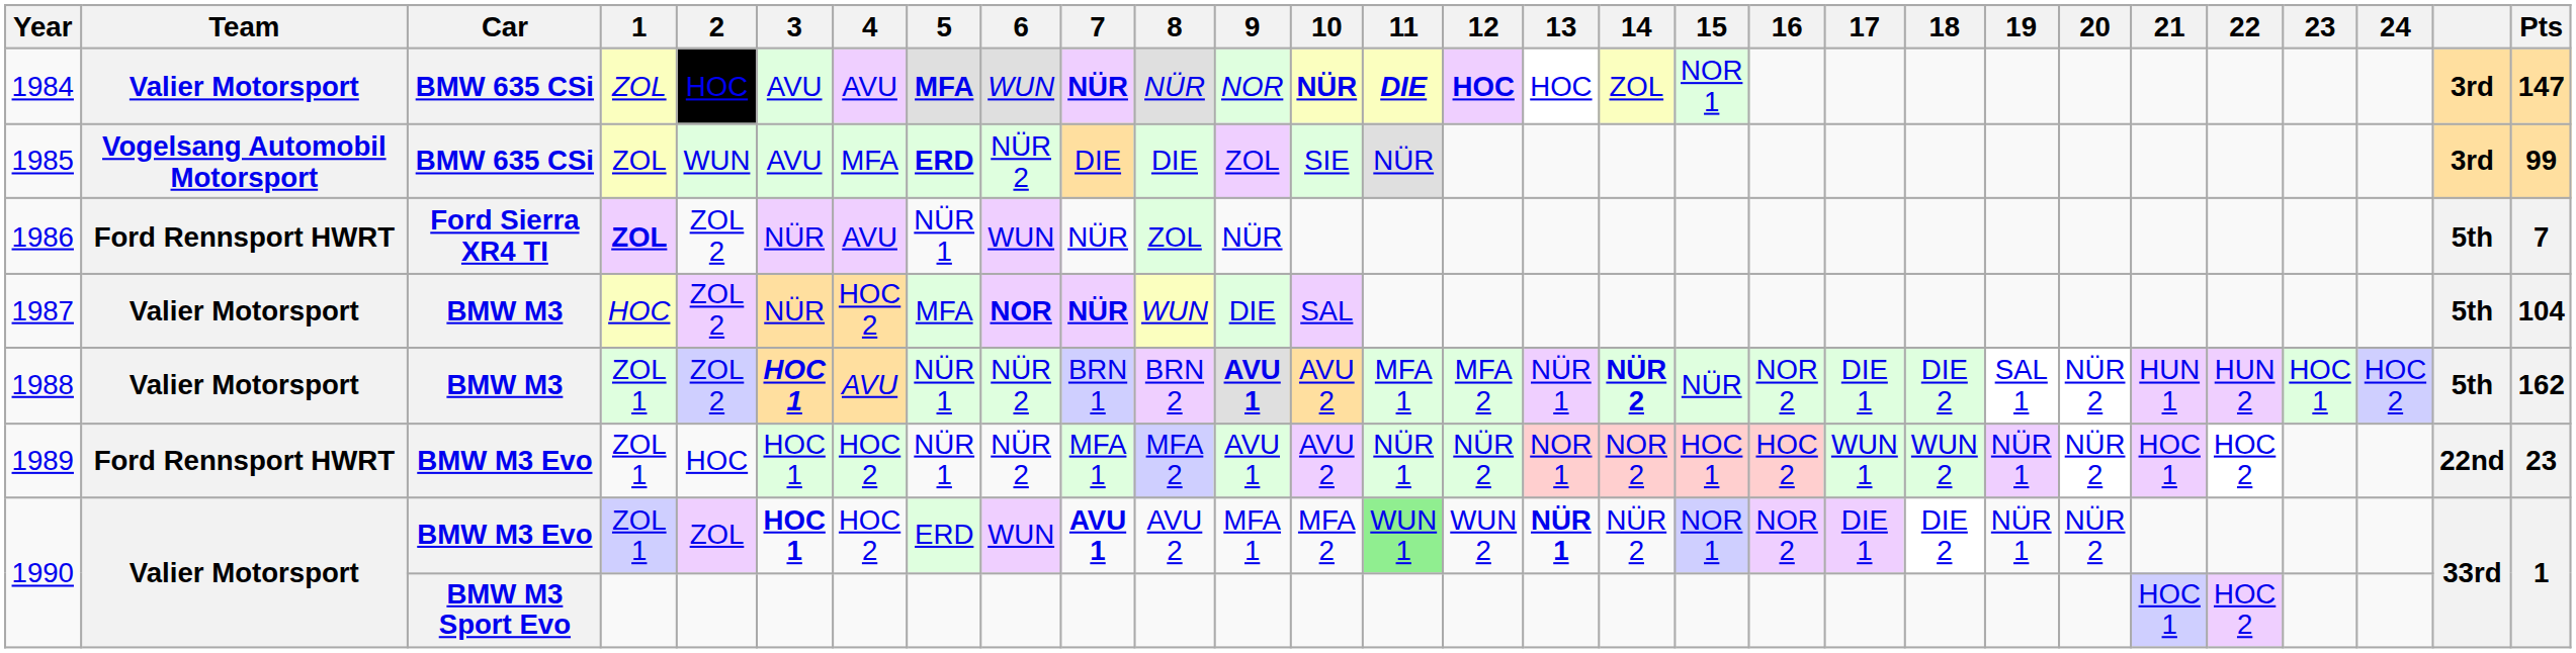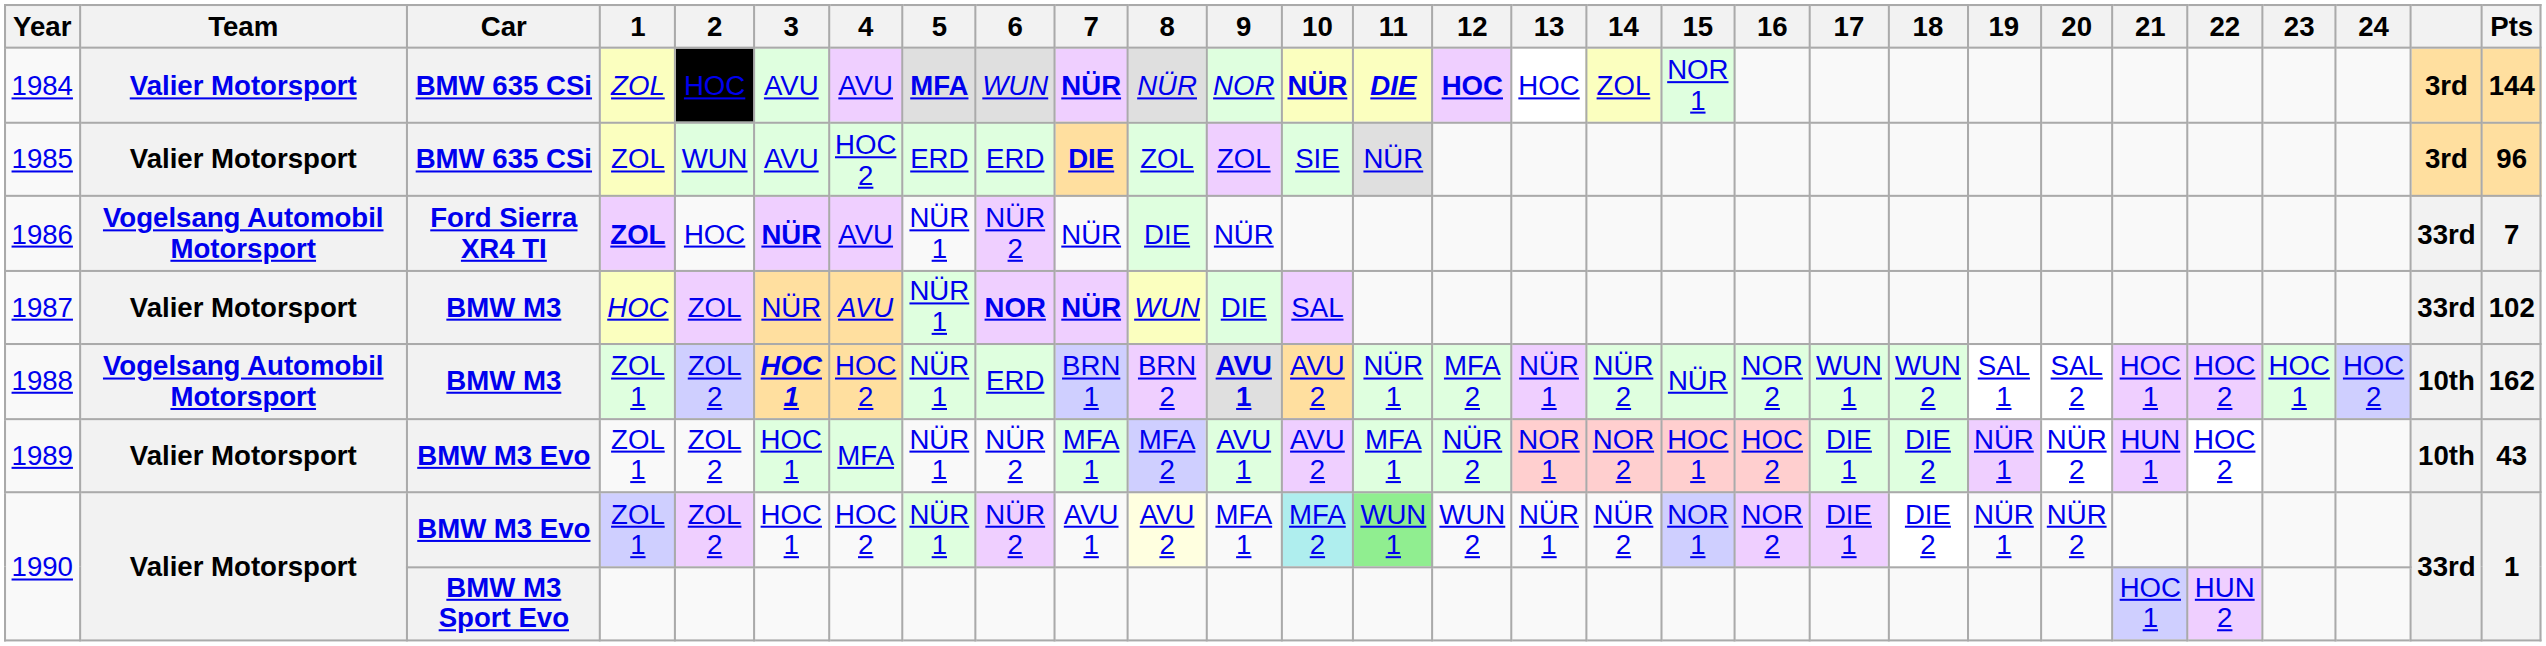1984 | Pts: 147 -> 144
1985 | Team: Vogelsang Automobil Motorsport -> Valier Motorsport
1985 | 4: MFA -> HOC 2
1985 | 5: bold -> normal
1985 | 6: NÜR 2 -> ERD
1985 | 7: normal -> bold
1985 | 8: DIE -> ZOL
1985 | Pts: 99 -> 96
1986 | Team: Ford Rennsport HWRT -> Vogelsang Automobil Motorsport
1986 | 2: ZOL 2 -> HOC
1986 | 3: normal -> bold
1986 | 6: WUN -> NÜR 2
1986 | 8: ZOL -> DIE
1986 | column 28: 5th -> 33rd
1987 | 2: ZOL 2 -> ZOL
1987 | 4: HOC 2 -> AVU
1987 | 5: MFA -> NÜR 1
1987 | column 28: 5th -> 33rd
1987 | Pts: 104 -> 102
1988 | Team: Valier Motorsport -> Vogelsang Automobil Motorsport
1988 | 4: AVU -> HOC 2
1988 | 6: NÜR 2 -> ERD
1988 | 11: MFA 1 -> NÜR 1
1988 | 14: bold -> normal
1988 | 17: DIE 1 -> WUN 1
1988 | 18: DIE 2 -> WUN 2
1988 | 20: NÜR 2 -> SAL 2
1988 | 21: HUN 1 -> HOC 1
1988 | 22: HUN 2 -> HOC 2
1988 | column 28: 5th -> 10th
1989 | Team: Ford Rennsport HWRT -> Valier Motorsport
1989 | 2: HOC -> ZOL 2
1989 | 4: HOC 2 -> MFA
1989 | 11: NÜR 1 -> MFA 1
1989 | 17: WUN 1 -> DIE 1
1989 | 18: WUN 2 -> DIE 2
1989 | 21: HOC 1 -> HUN 1
1989 | column 28: 22nd -> 10th
1989 | Pts: 23 -> 43
1990 / BMW M3 Evo | 2: ZOL -> ZOL 2
1990 / BMW M3 Evo | 3: bold -> normal
1990 / BMW M3 Evo | 5: ERD -> NÜR 1
1990 / BMW M3 Evo | 6: WUN -> NÜR 2
1990 / BMW M3 Evo | 7: bold -> normal
1990 / BMW M3 Evo | 8: no background -> lightyellow background
1990 / BMW M3 Evo | 10: no background -> paleturquoise background
1990 / BMW M3 Evo | 13: bold -> normal
1990 / BMW M3 Sport Evo | 22: HOC 2 -> HUN 2
